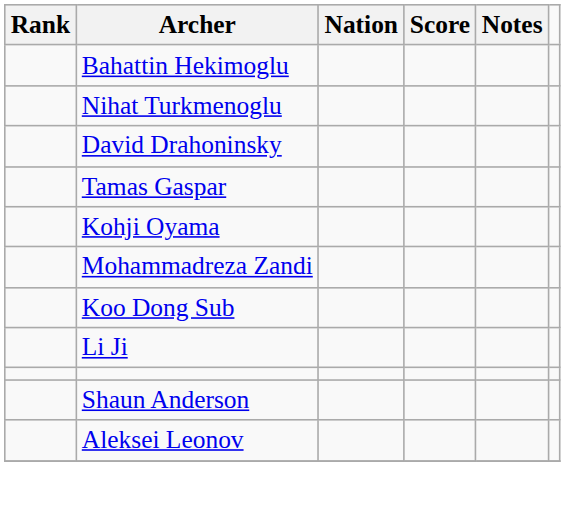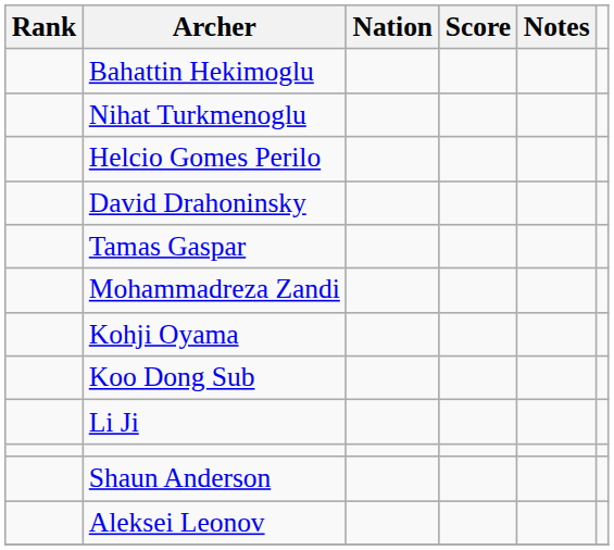+ row: Helcio Gomes Perilo
rows swapped: Mohammadreza Zandi <-> Kohji Oyama
